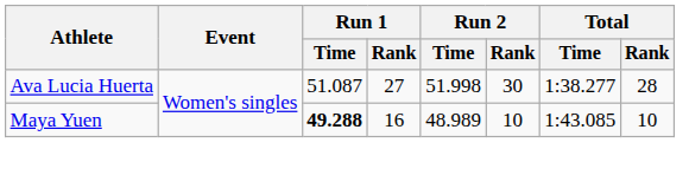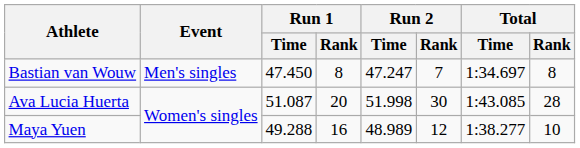+ row: Bastian van Wouw | Men's singles | 47.450 | 8 | 47.247 | 7 | 1:34.697 | 8
Ava Lucia Huerta | Run 1 / Rank: 27 -> 20
Ava Lucia Huerta | Total / Time: 1:38.277 -> 1:43.085
Maya Yuen | Run 1 / Time: bold -> normal
Maya Yuen | Run 2 / Rank: 10 -> 12
Maya Yuen | Total / Time: 1:43.085 -> 1:38.277
